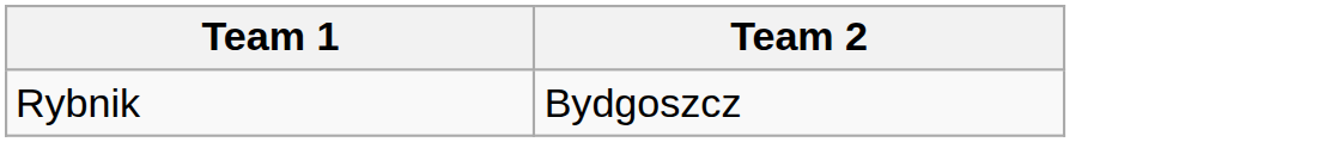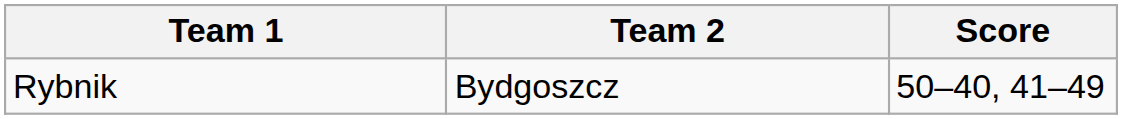+ column: Score | 50–40, 41–49
